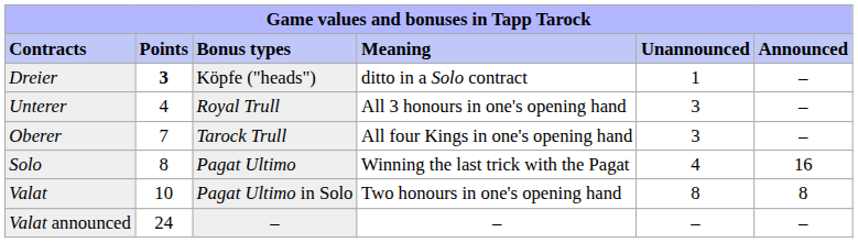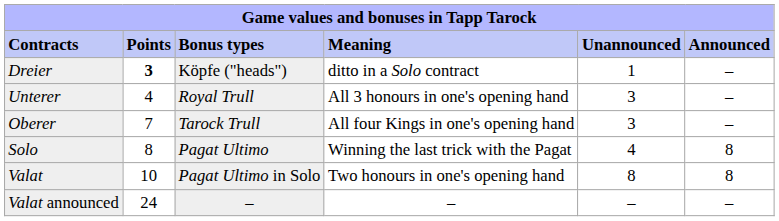Solo | column 6: 16 -> 8
